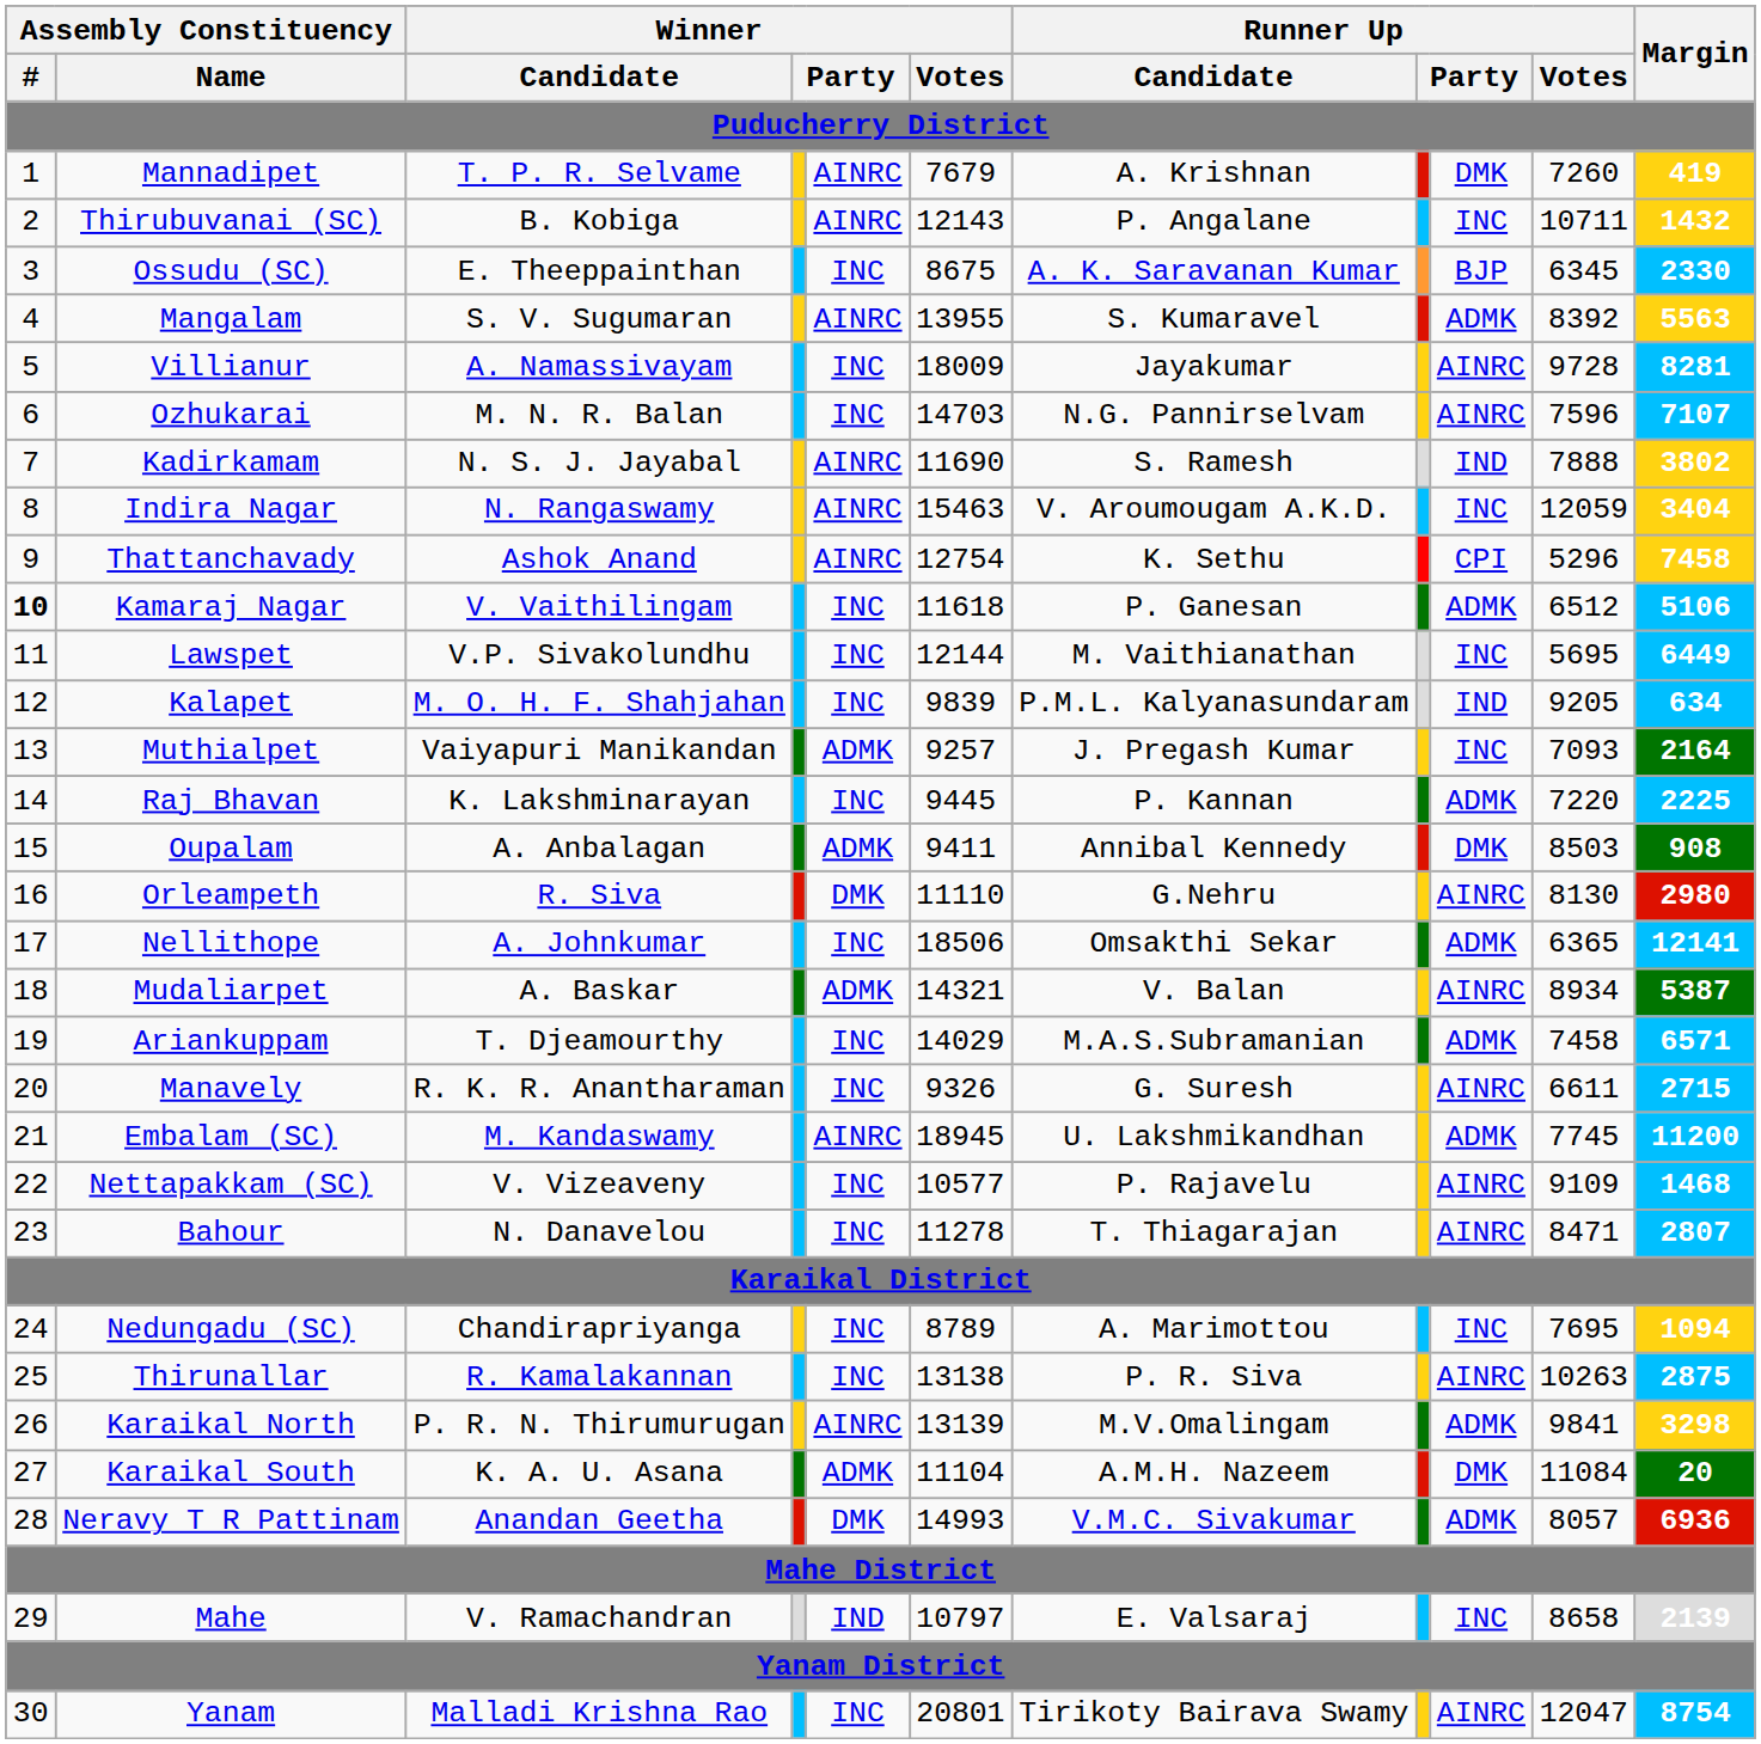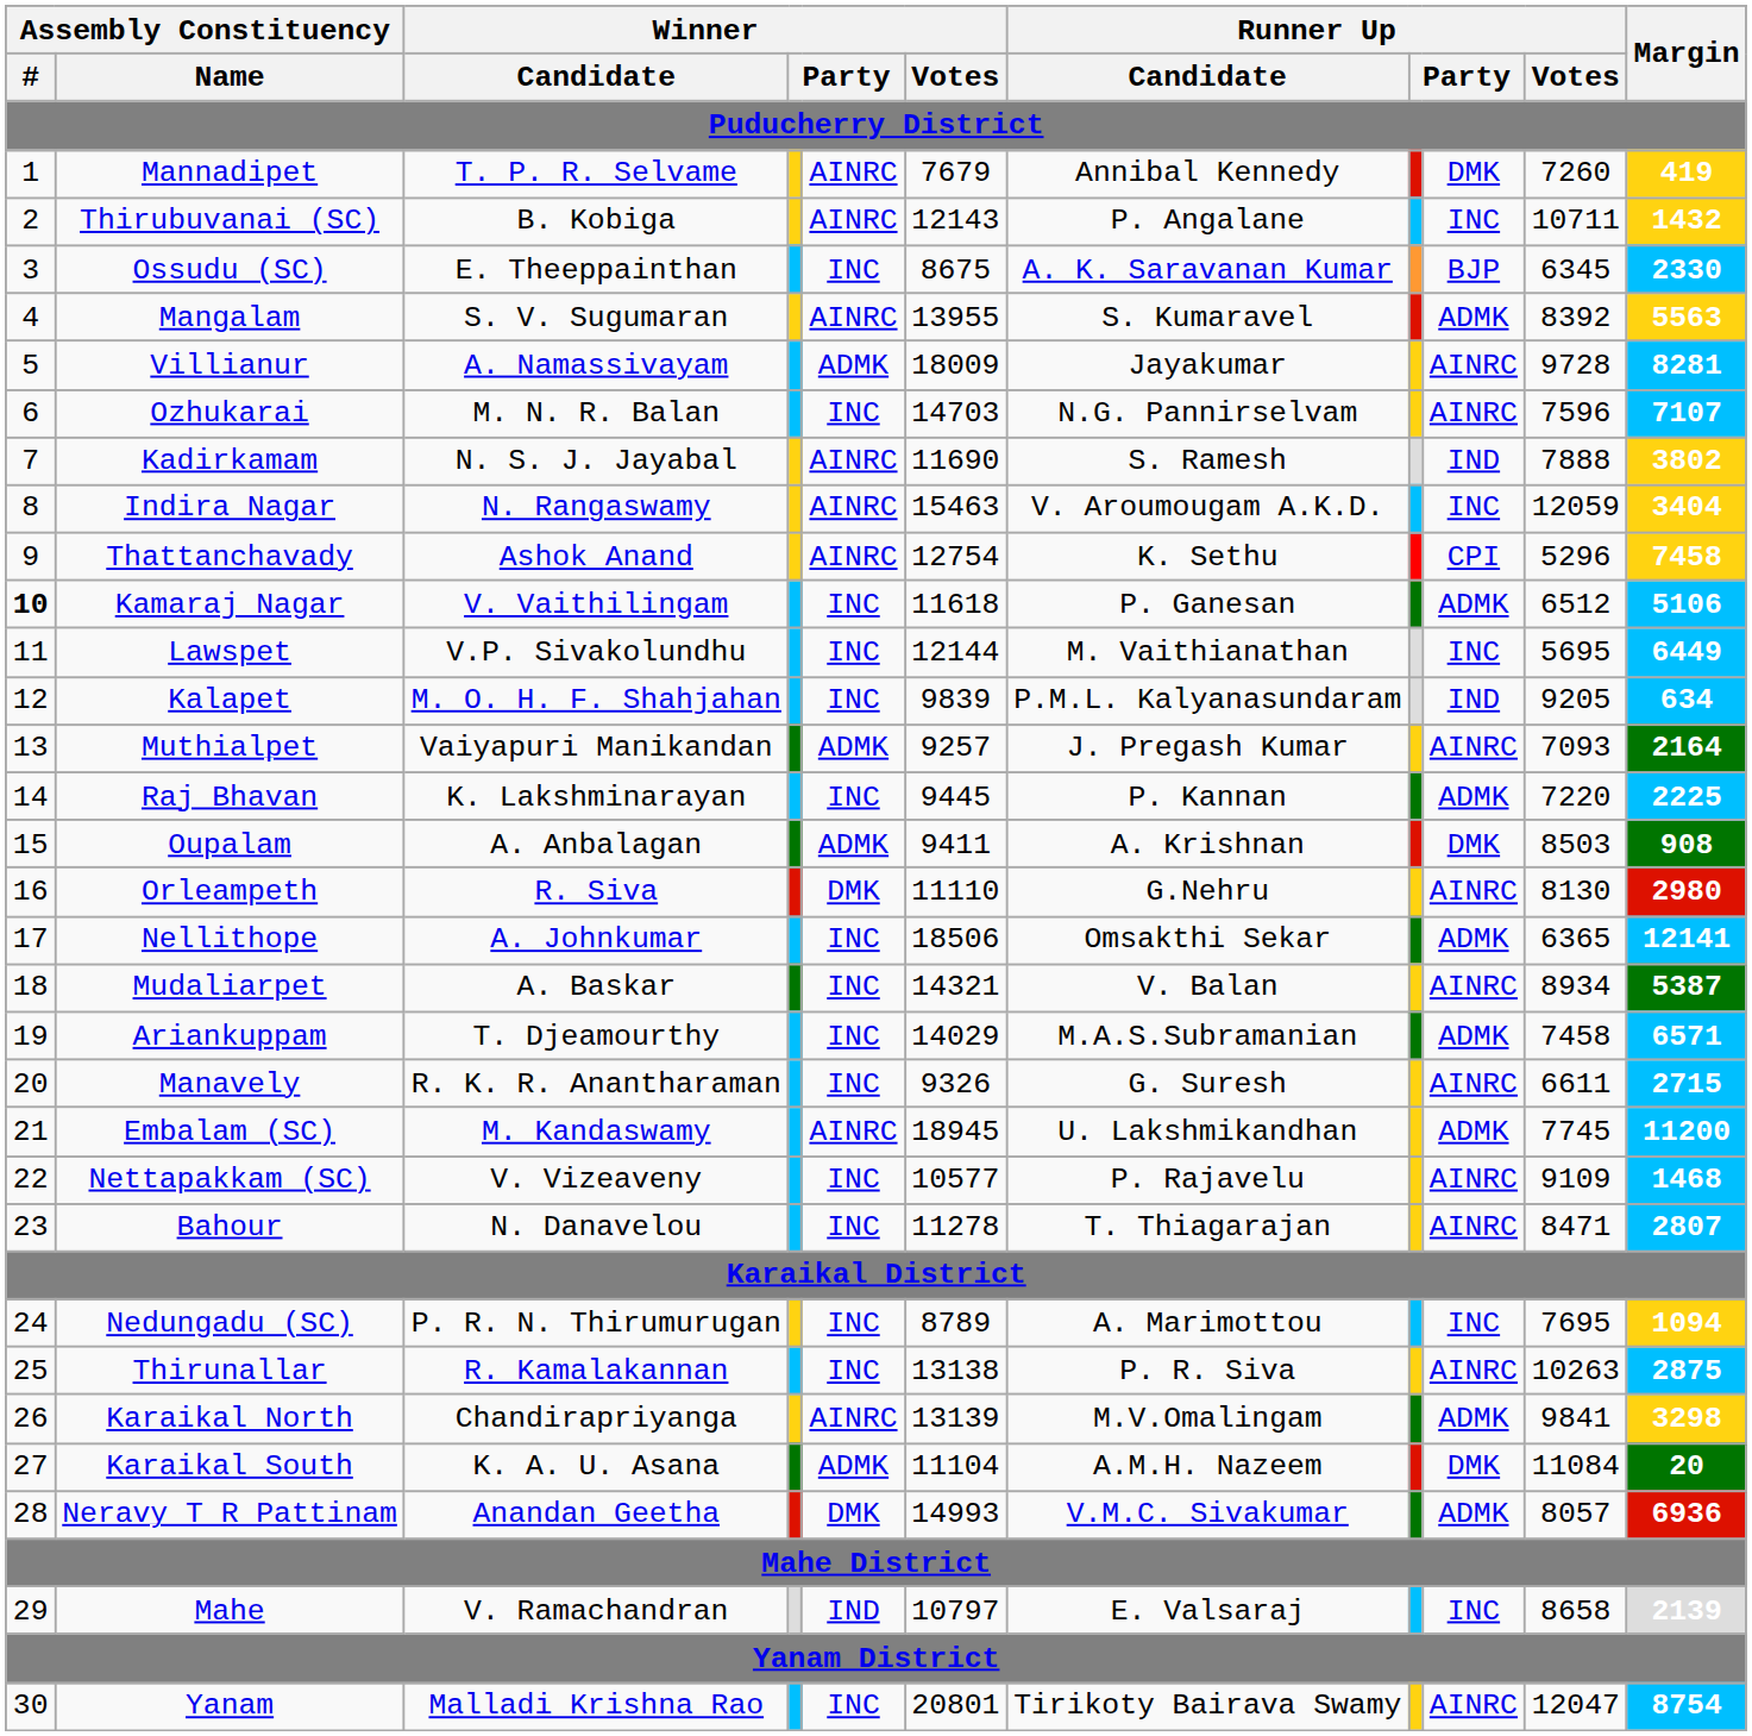Mannadipet | Runner Up / Candidate: A. Krishnan -> Annibal Kennedy
Villianur | column 5: INC -> ADMK
Muthialpet | column 9: INC -> AINRC
Oupalam | Runner Up / Candidate: Annibal Kennedy -> A. Krishnan
Mudaliarpet | column 5: ADMK -> INC
Nedungadu (SC) | Winner / Candidate: Chandirapriyanga -> P. R. N. Thirumurugan
Karaikal North | Winner / Candidate: P. R. N. Thirumurugan -> Chandirapriyanga
